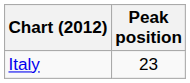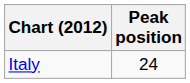Italy | Peak position: 23 -> 24
